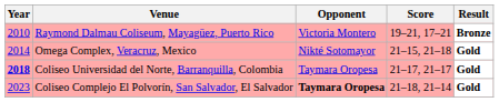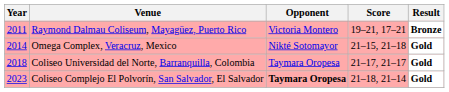Raymond Dalmau Coliseum, Mayagüez, Puerto Rico | Year: 2010 -> 2011
Coliseo Universidad del Norte, Barranquilla, Colombia | Year: bold -> normal
